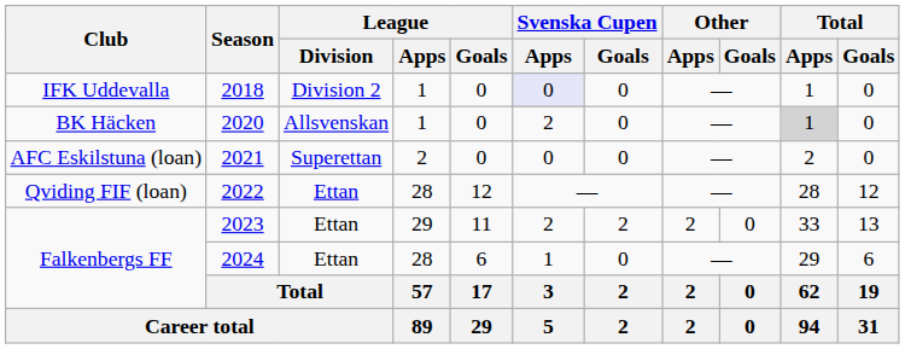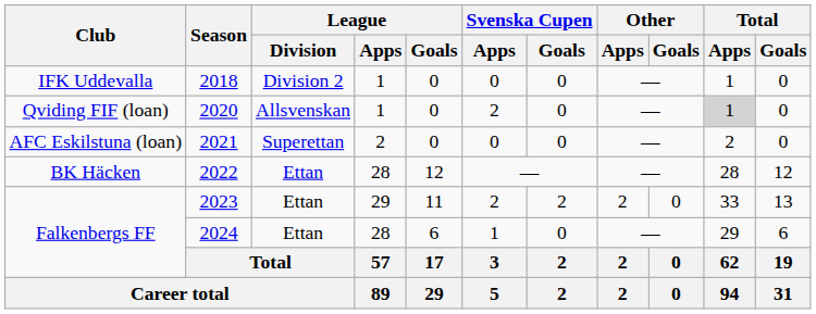2018 | Svenska Cupen / Apps: lavender background -> no background
2020 | Club: BK Häcken -> Qviding FIF (loan)
2022 | Club: Qviding FIF (loan) -> BK Häcken
